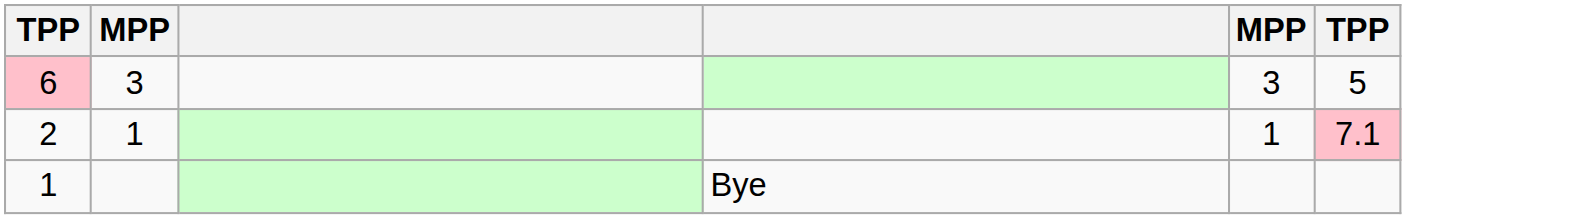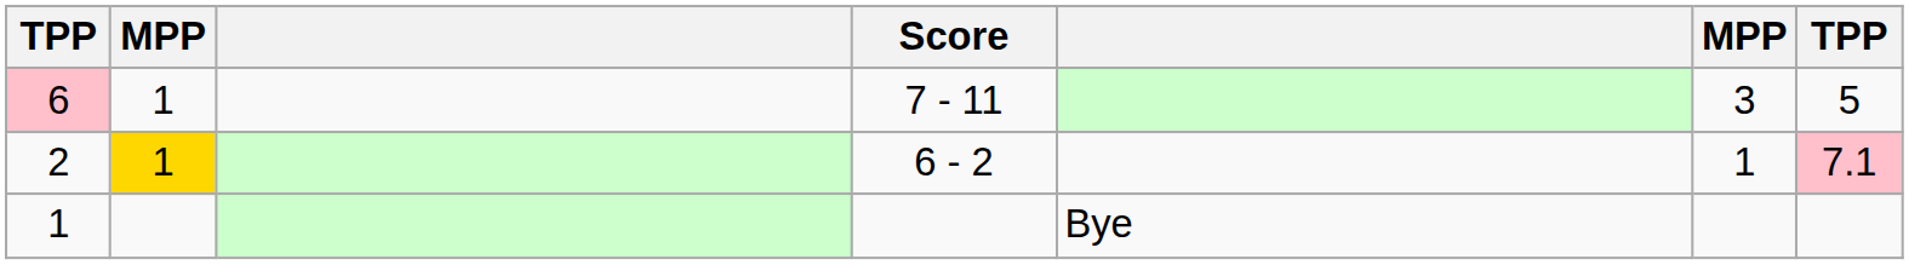+ column: Score | 7 - 11 | 6 - 2
6 | column 2: 3 -> 1
2 | column 2: no background -> gold background
